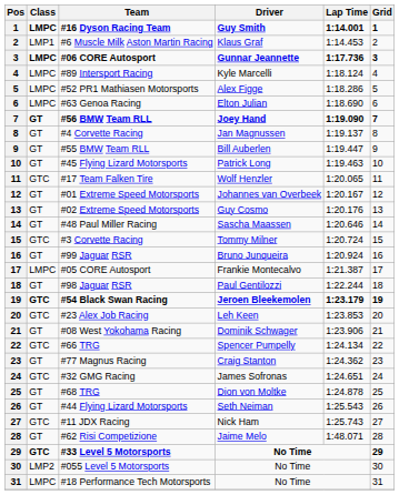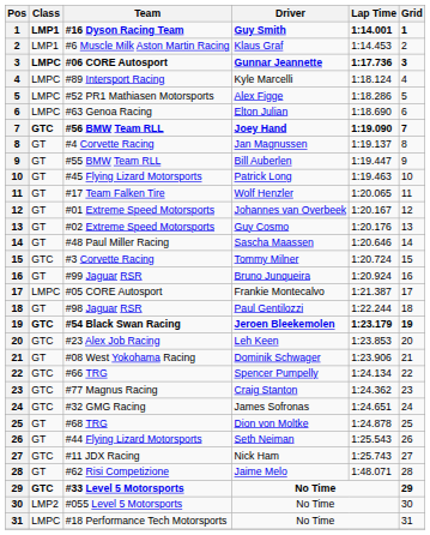#16 Dyson Racing Team | Class: LMPC -> LMP1
#56 BMW Team RLL | Class: GT -> GTC
#17 Team Falken Tire | Class: GTC -> GT
#77 Magnus Racing | Class: GT -> GTC
